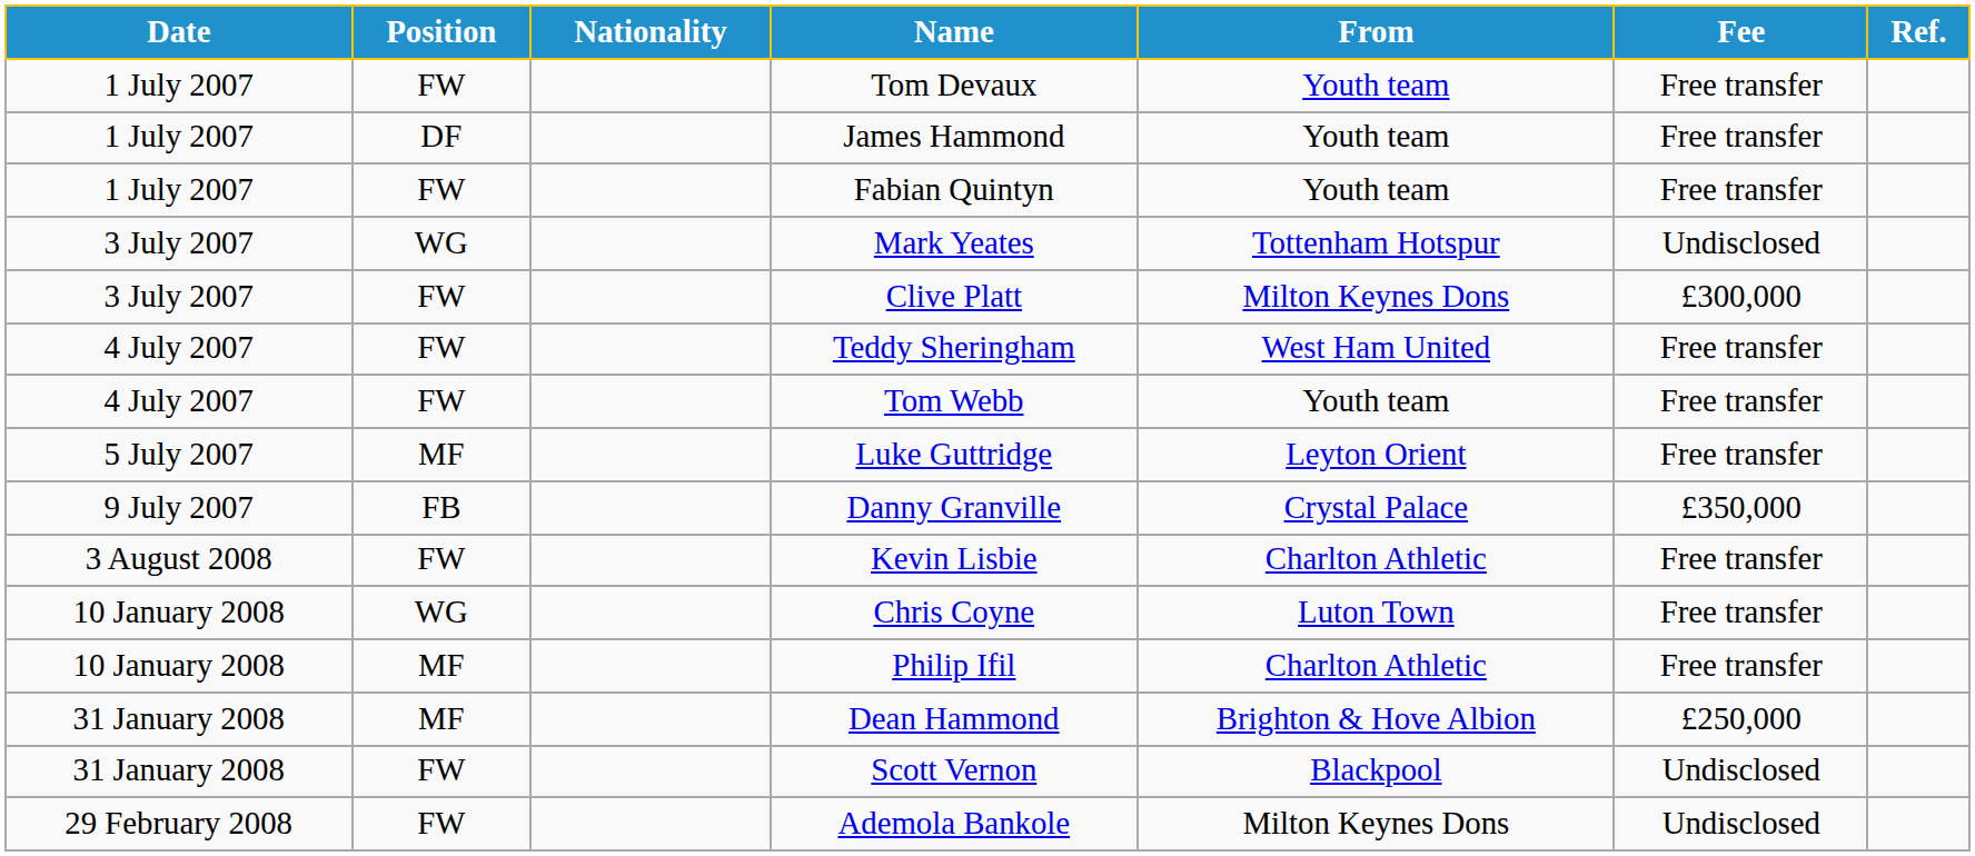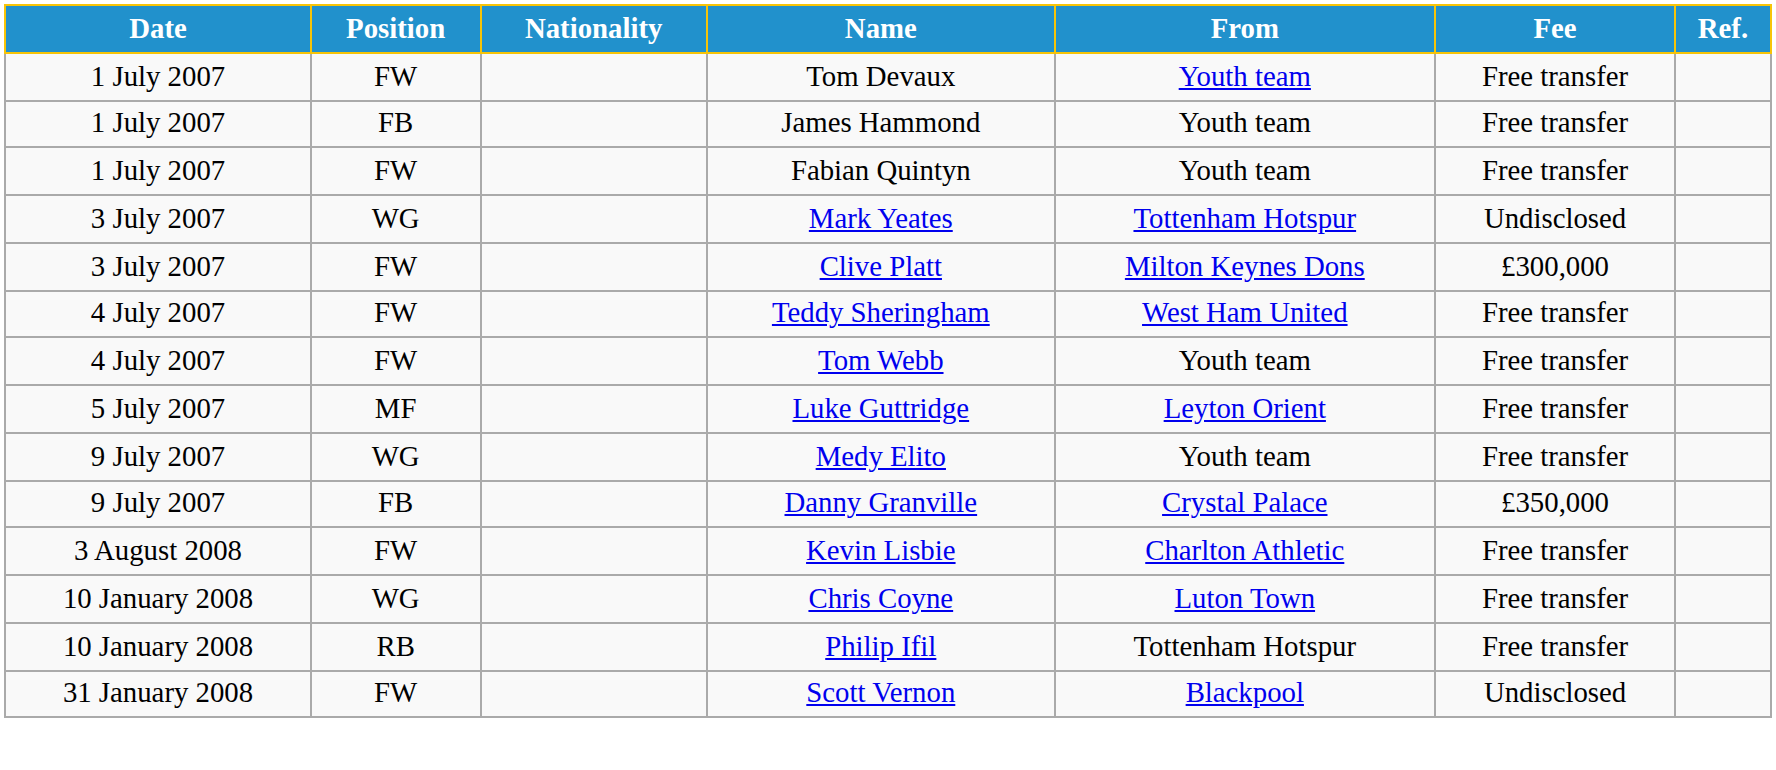James Hammond | Position: DF -> FB
+ row: 9 July 2007 | WG | Medy Elito | Youth team | Free transfer
Philip Ifil | Position: MF -> RB
Philip Ifil | From: Charlton Athletic -> Tottenham Hotspur
- row: 31 January 2008 | MF | Dean Hammond | Brighton & Hove Albion | £250,000
- row: 29 February 2008 | FW | Ademola Bankole | Milton Keynes Dons | Undisclosed
